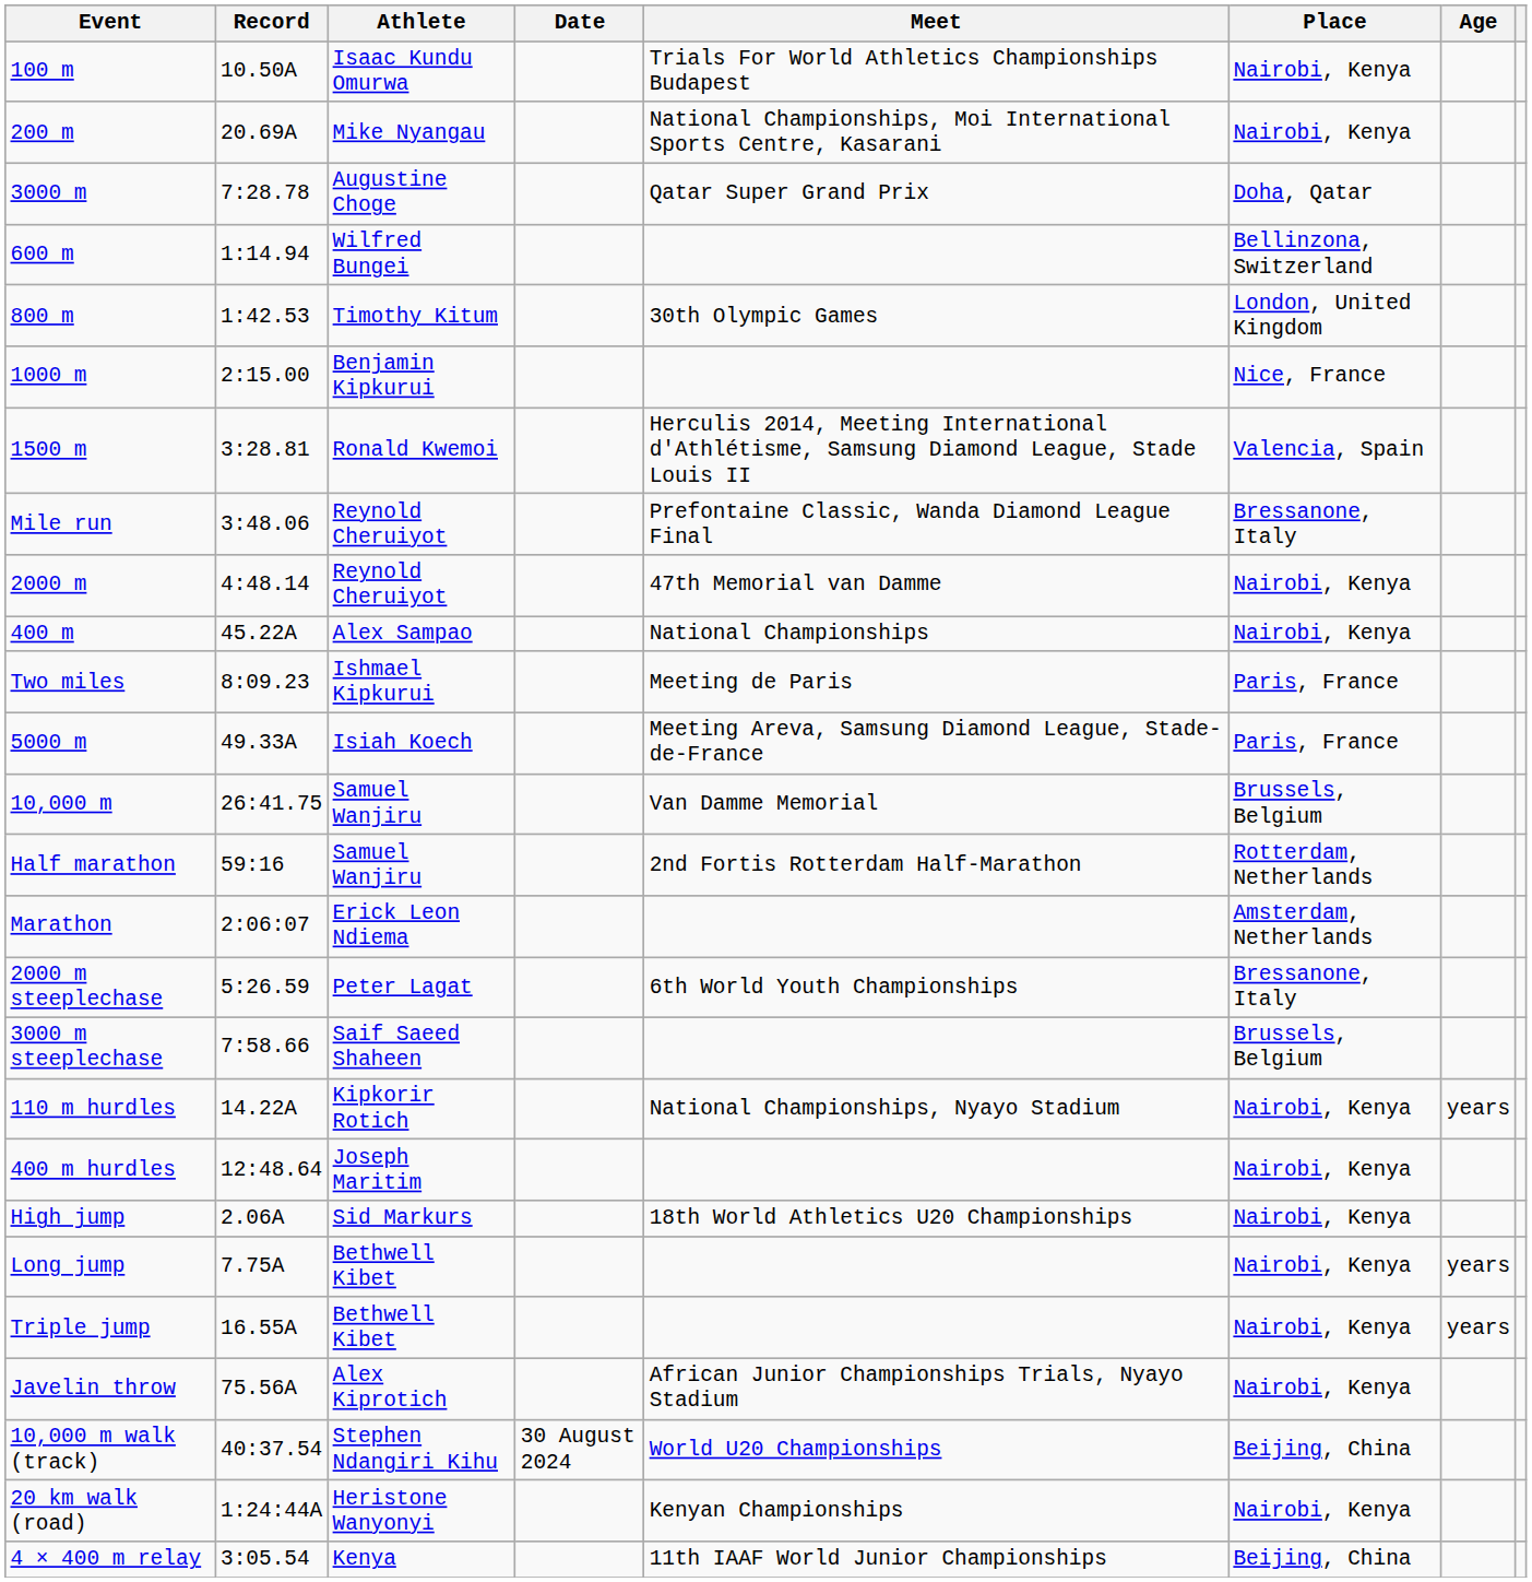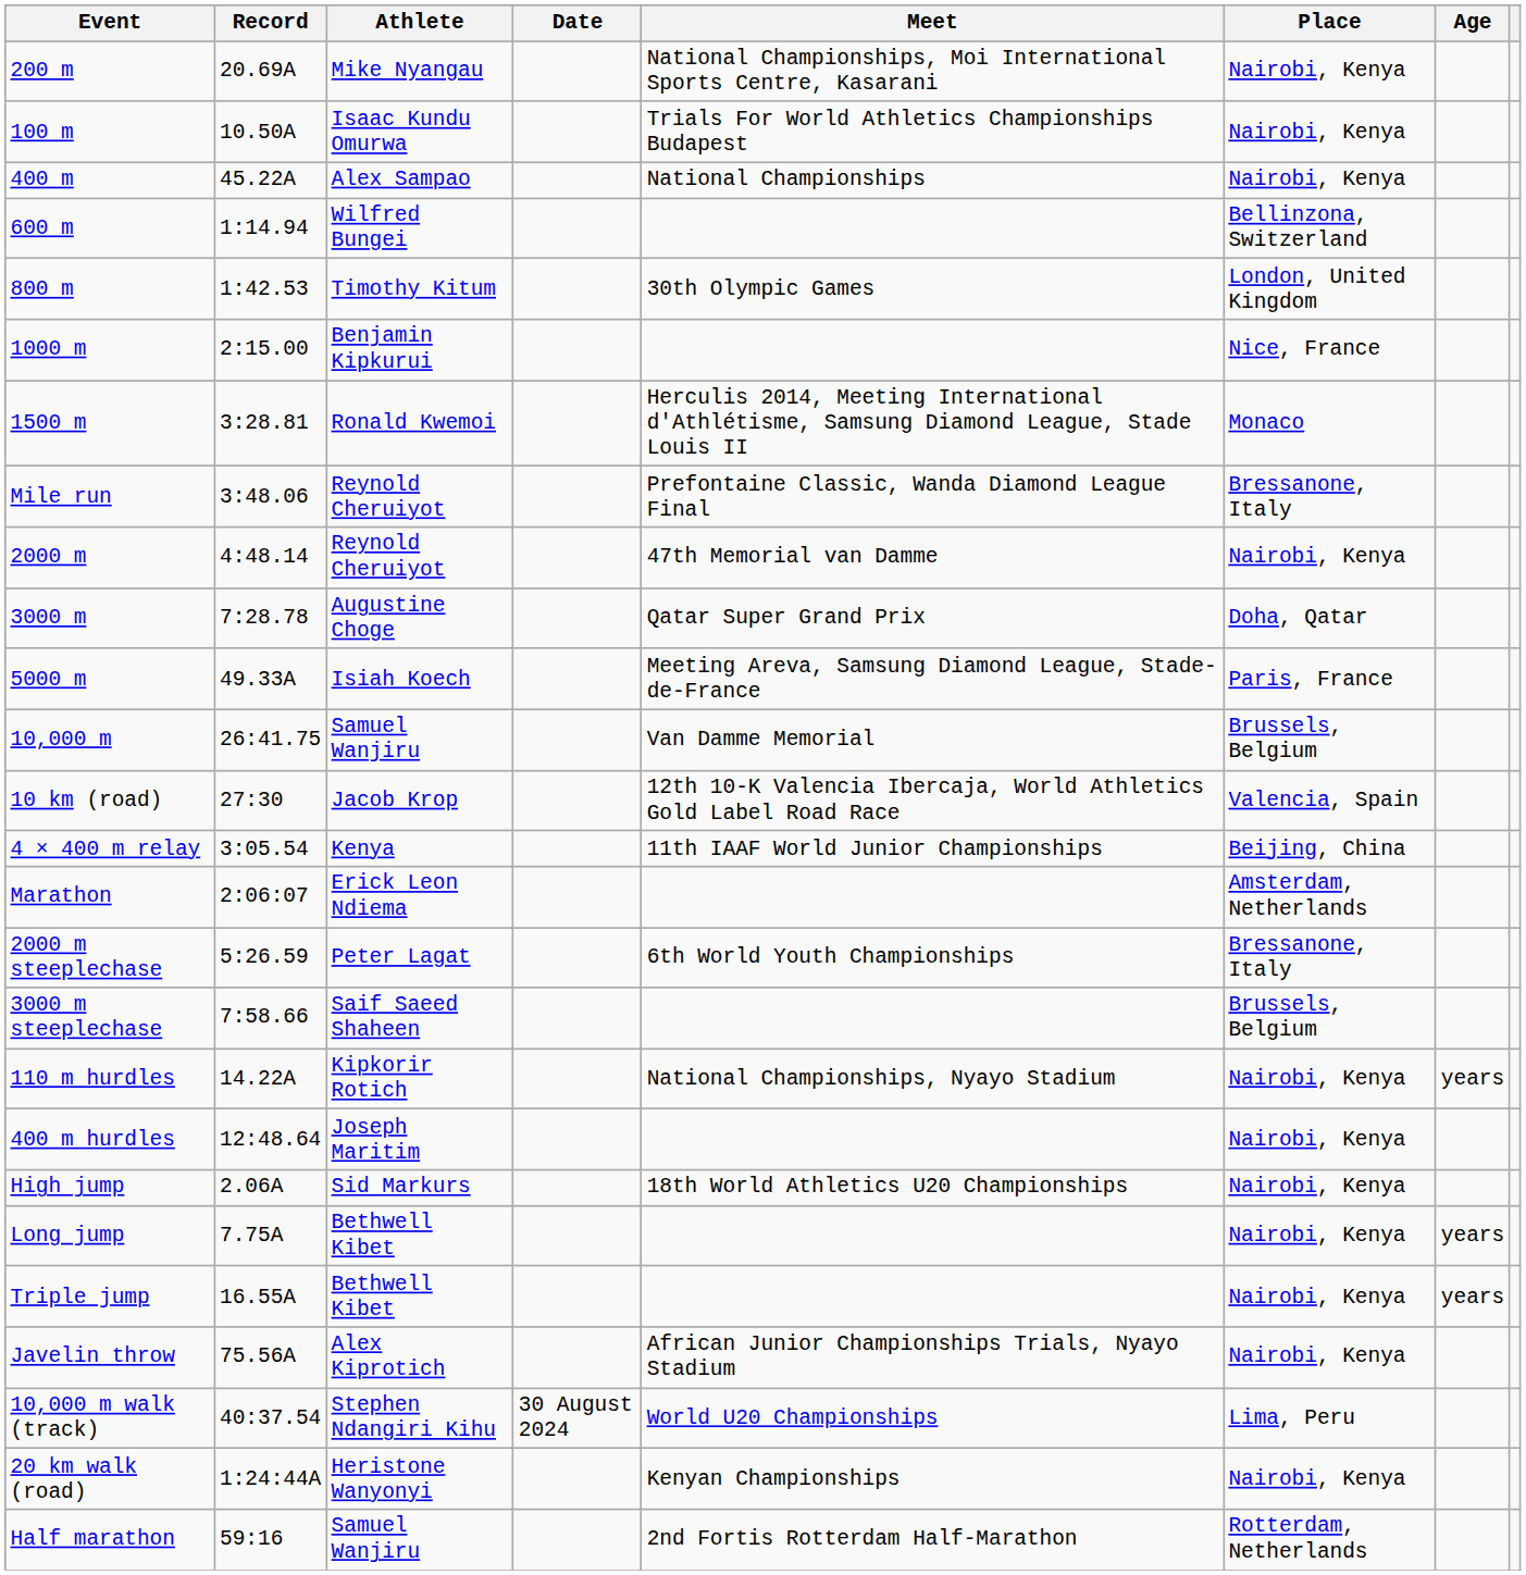rows swapped: 100 m <-> 200 m
rows swapped: 400 m <-> 3000 m
1500 m | Place: Valencia, Spain -> Monaco
- row: Two miles | 8:09.23 | Ishmael Kipkurui | Meeting de Paris | Paris, France
+ row: 10 km (road) | 27:30 | Jacob Krop | 12th 10-K Valencia Ibercaja, World Athletics Gold Label Road Race | Valencia, Spain
rows swapped: Half marathon <-> 4 × 400 m relay
10,000 m walk (track) | Place: Beijing, China -> Lima, Peru
